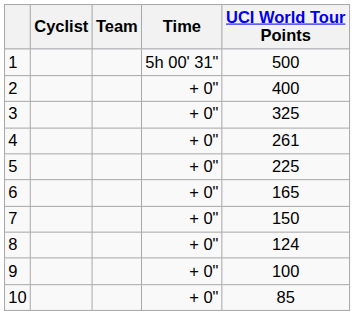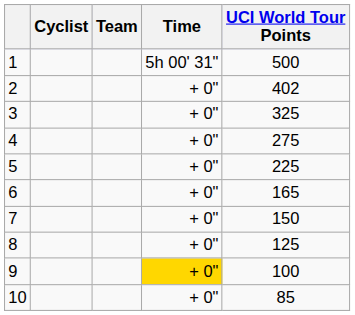2 | UCI World Tour Points: 400 -> 402
4 | UCI World Tour Points: 261 -> 275
8 | UCI World Tour Points: 124 -> 125
9 | Time: no background -> gold background
